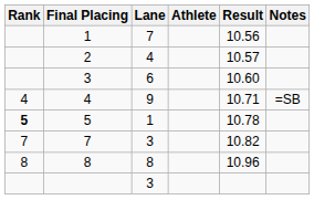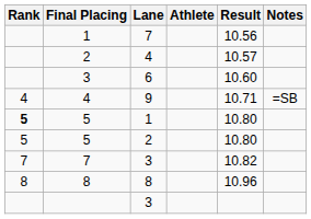5 / 1 | Result: 10.78 -> 10.80
+ row: 5 | 5 | 2 | 10.80
